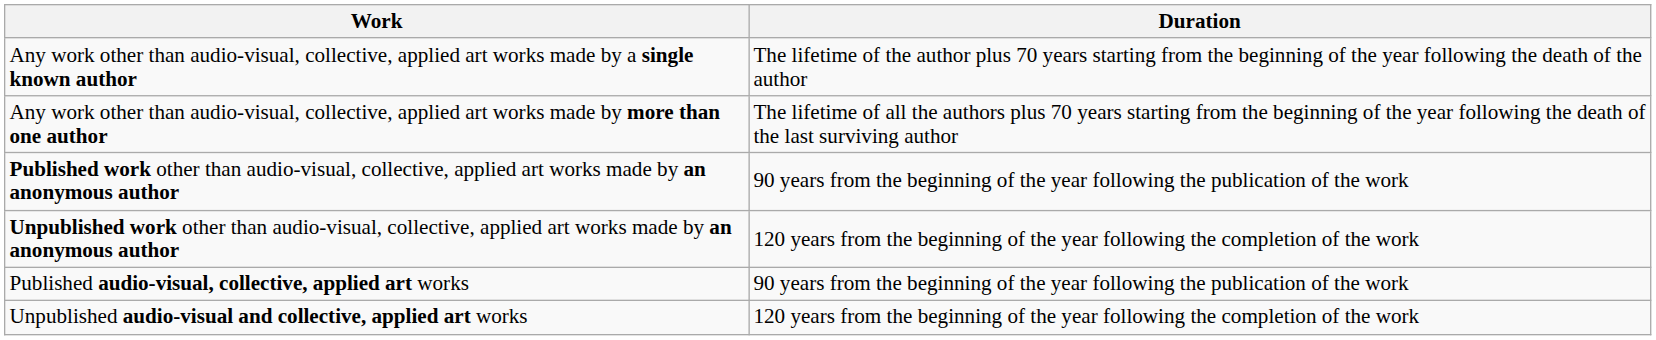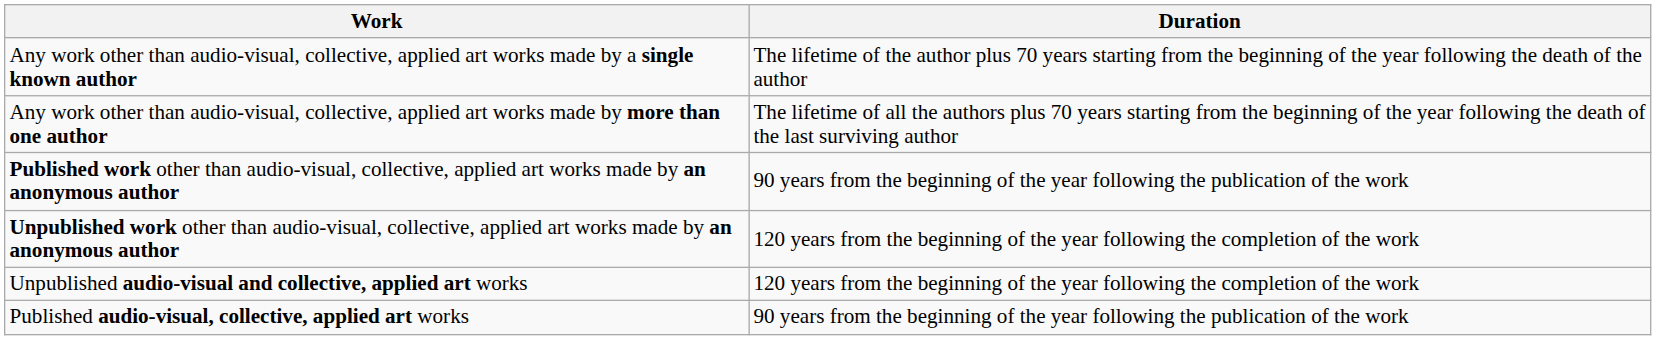rows swapped: Published audio-visual, collective, applied art works <-> Unpublished audio-visual and collective, applied art works
